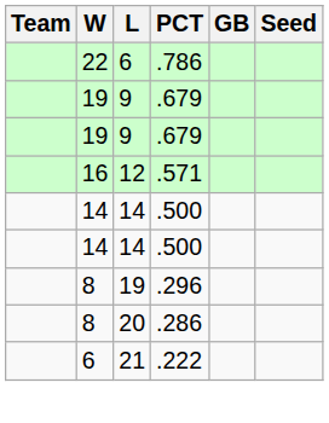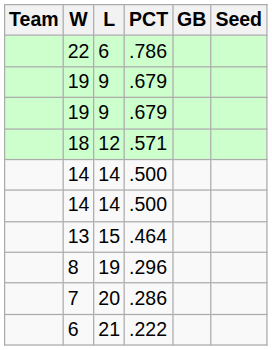12 | W: 16 -> 18
+ row: 13 | 15 | .464
20 | W: 8 -> 7
